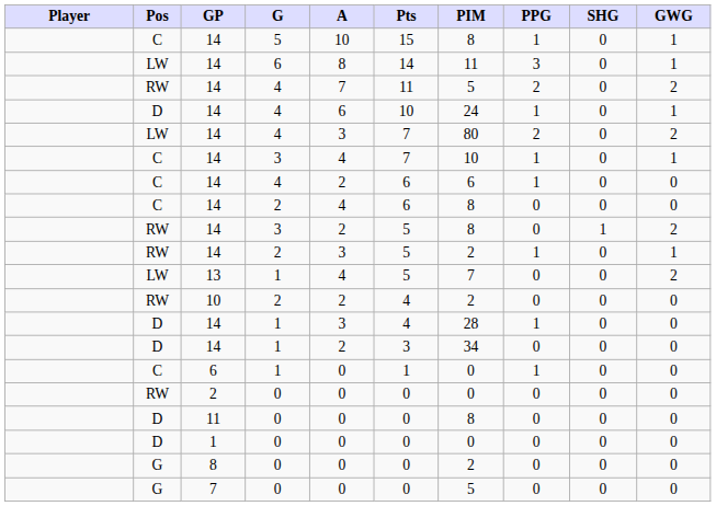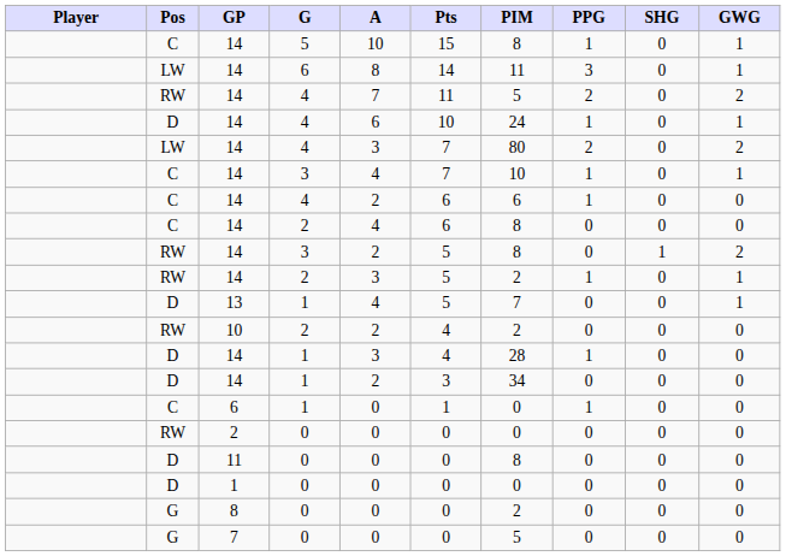13 | Pos: LW -> D
13 | GWG: 2 -> 1
